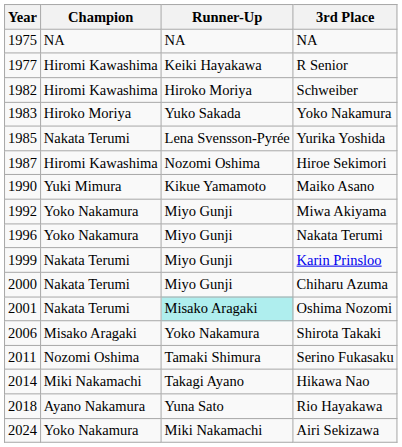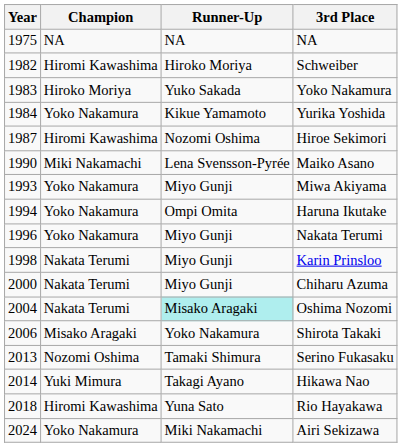- row: 1977 | Hiromi Kawashima | Keiki Hayakawa | R Senior
Yurika Yoshida | Year: 1985 -> 1984
Yurika Yoshida | Champion: Nakata Terumi -> Yoko Nakamura
Yurika Yoshida | Runner-Up: Lena Svensson-Pyrée -> Kikue Yamamoto
Maiko Asano | Champion: Yuki Mimura -> Miki Nakamachi
Maiko Asano | Runner-Up: Kikue Yamamoto -> Lena Svensson-Pyrée
Miwa Akiyama | Year: 1992 -> 1993
+ row: 1994 | Yoko Nakamura | Ompi Omita | Haruna Ikutake
Karin Prinsloo | Year: 1999 -> 1998
Oshima Nozomi | Year: 2001 -> 2004
Serino Fukasaku | Year: 2011 -> 2013
Hikawa Nao | Champion: Miki Nakamachi -> Yuki Mimura
Rio Hayakawa | Champion: Ayano Nakamura -> Hiromi Kawashima
